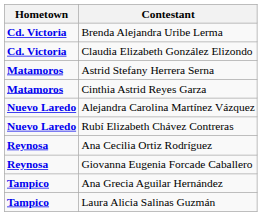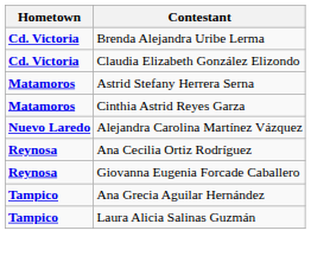- row: Nuevo Laredo | Rubí Elizabeth Chávez Contreras
